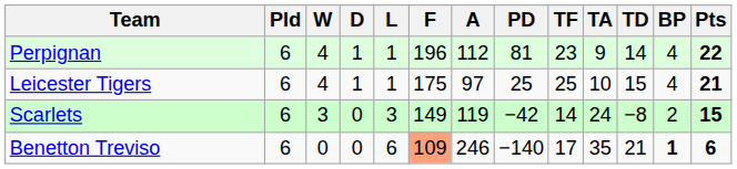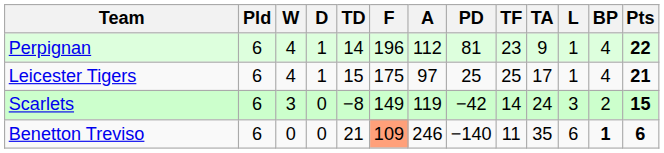columns swapped: L <-> TD
Leicester Tigers | TA: 10 -> 17
Benetton Treviso | TF: 17 -> 11
